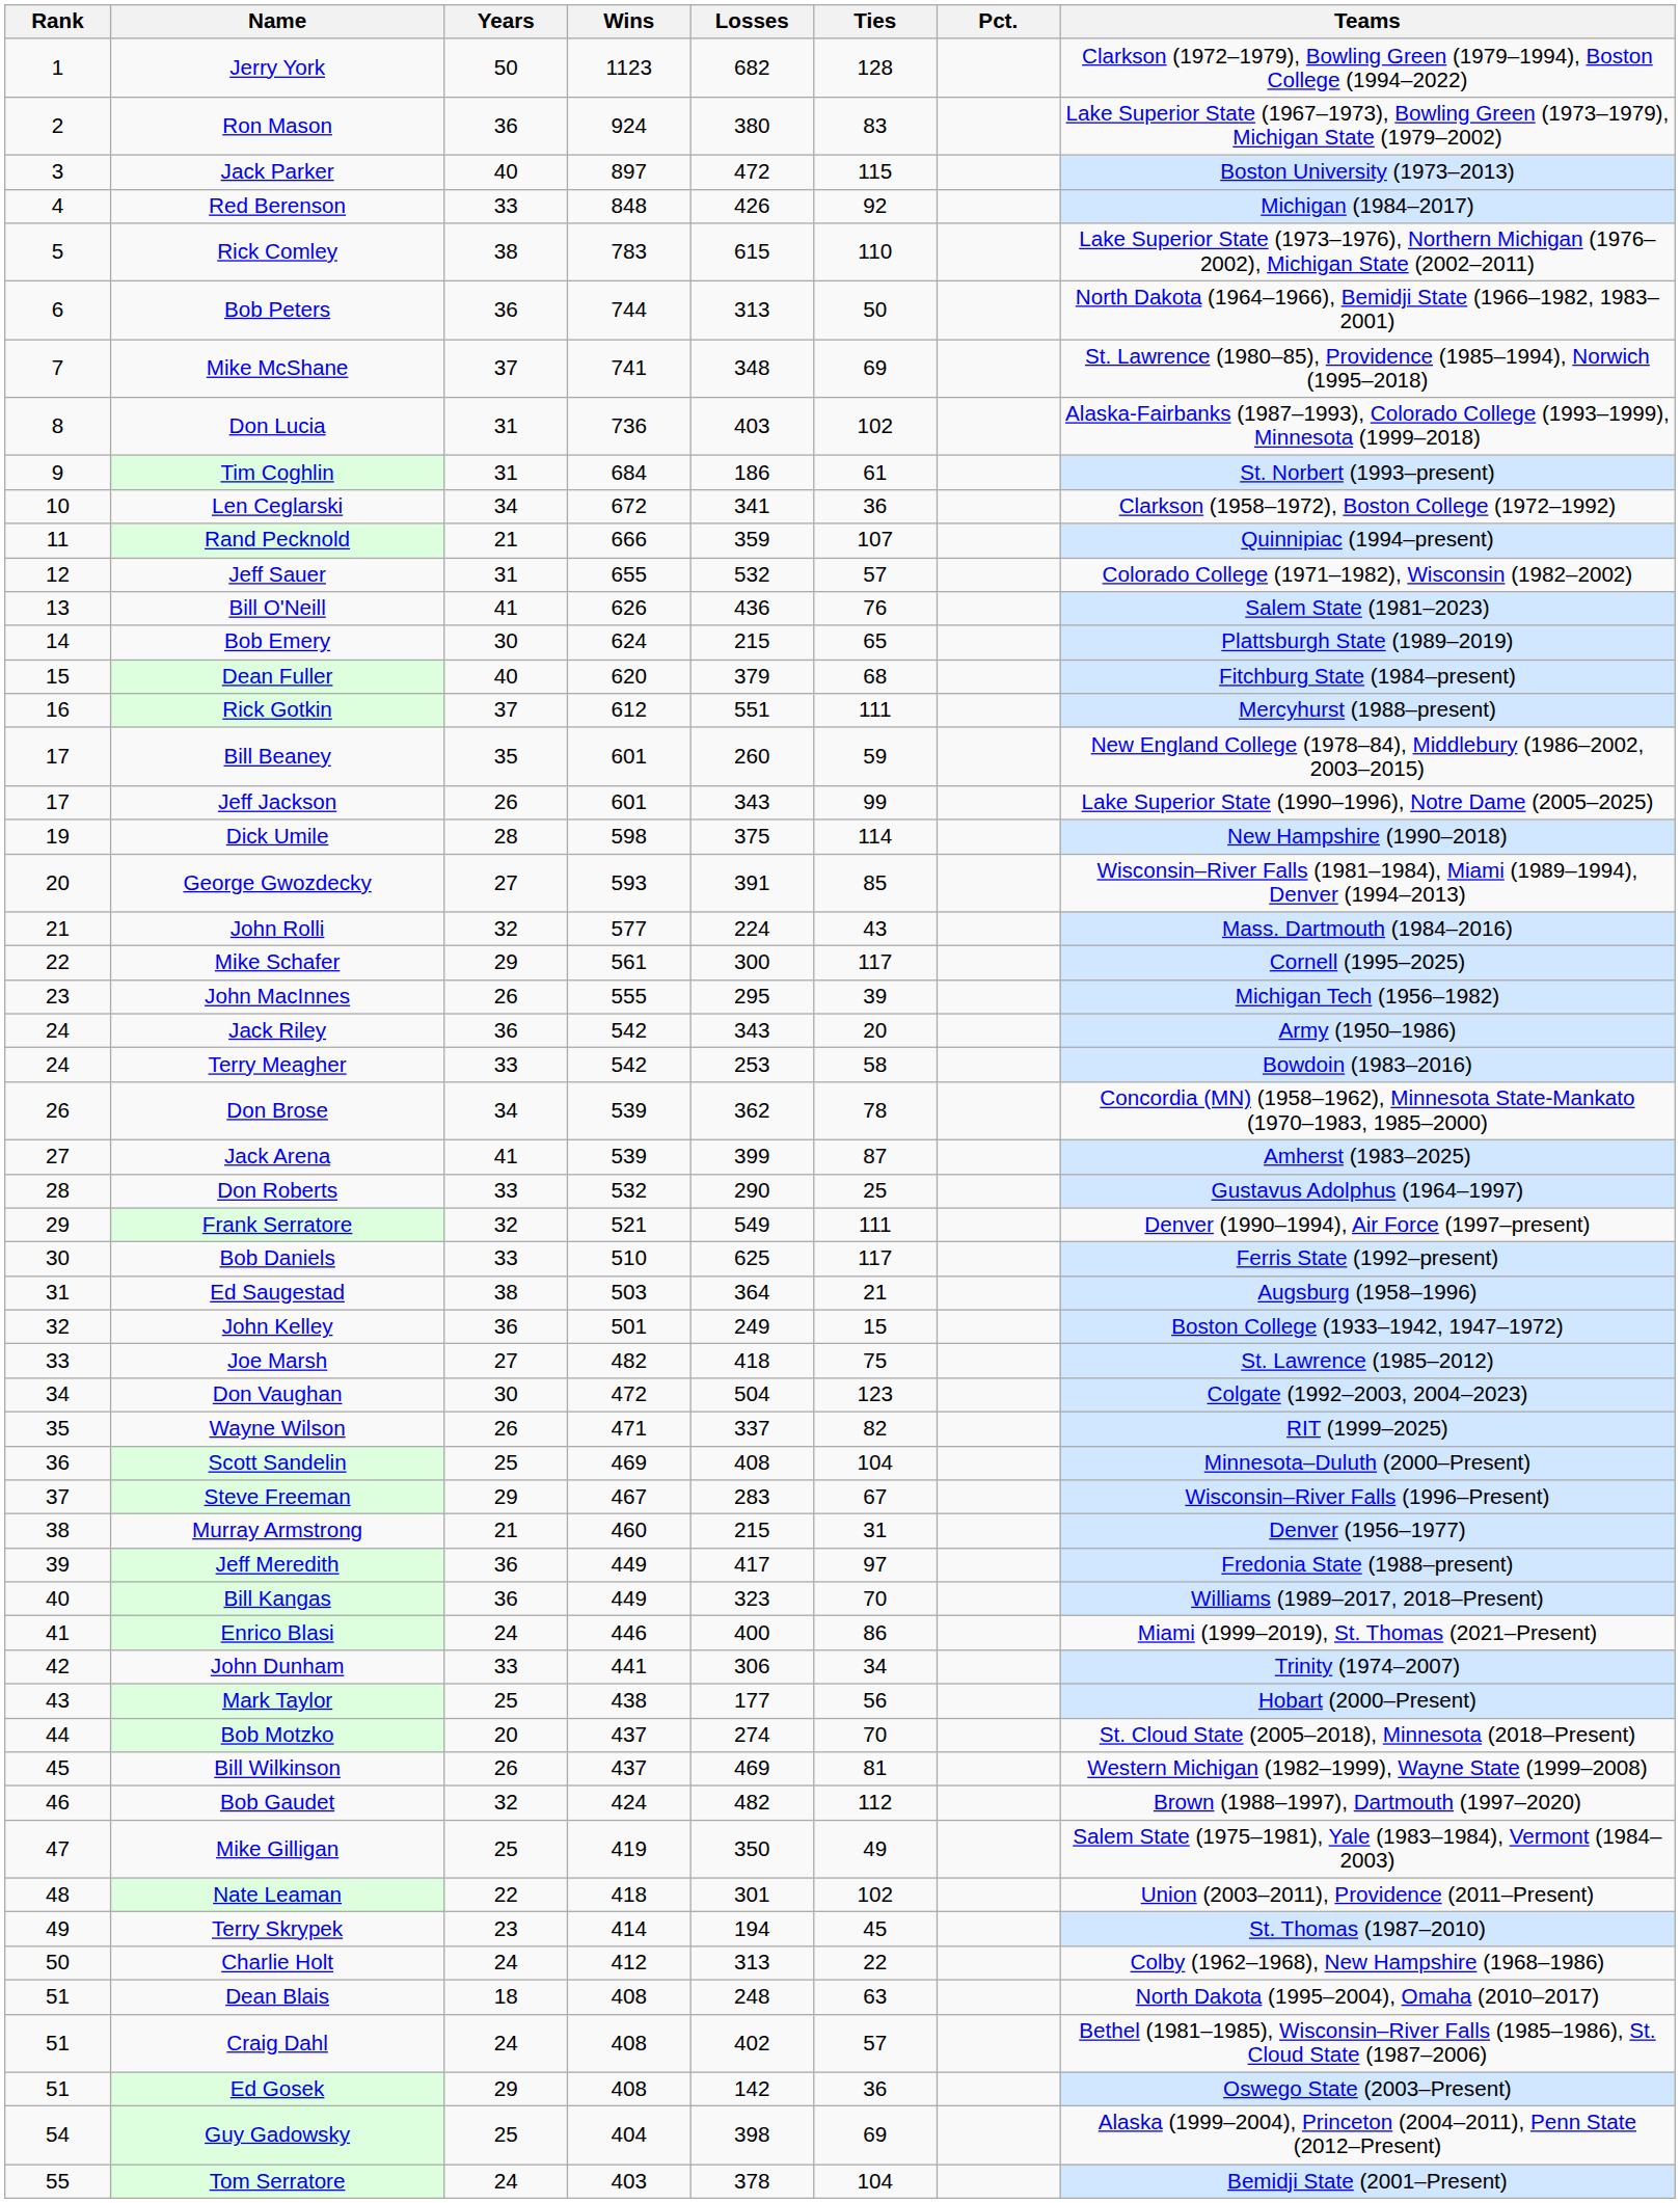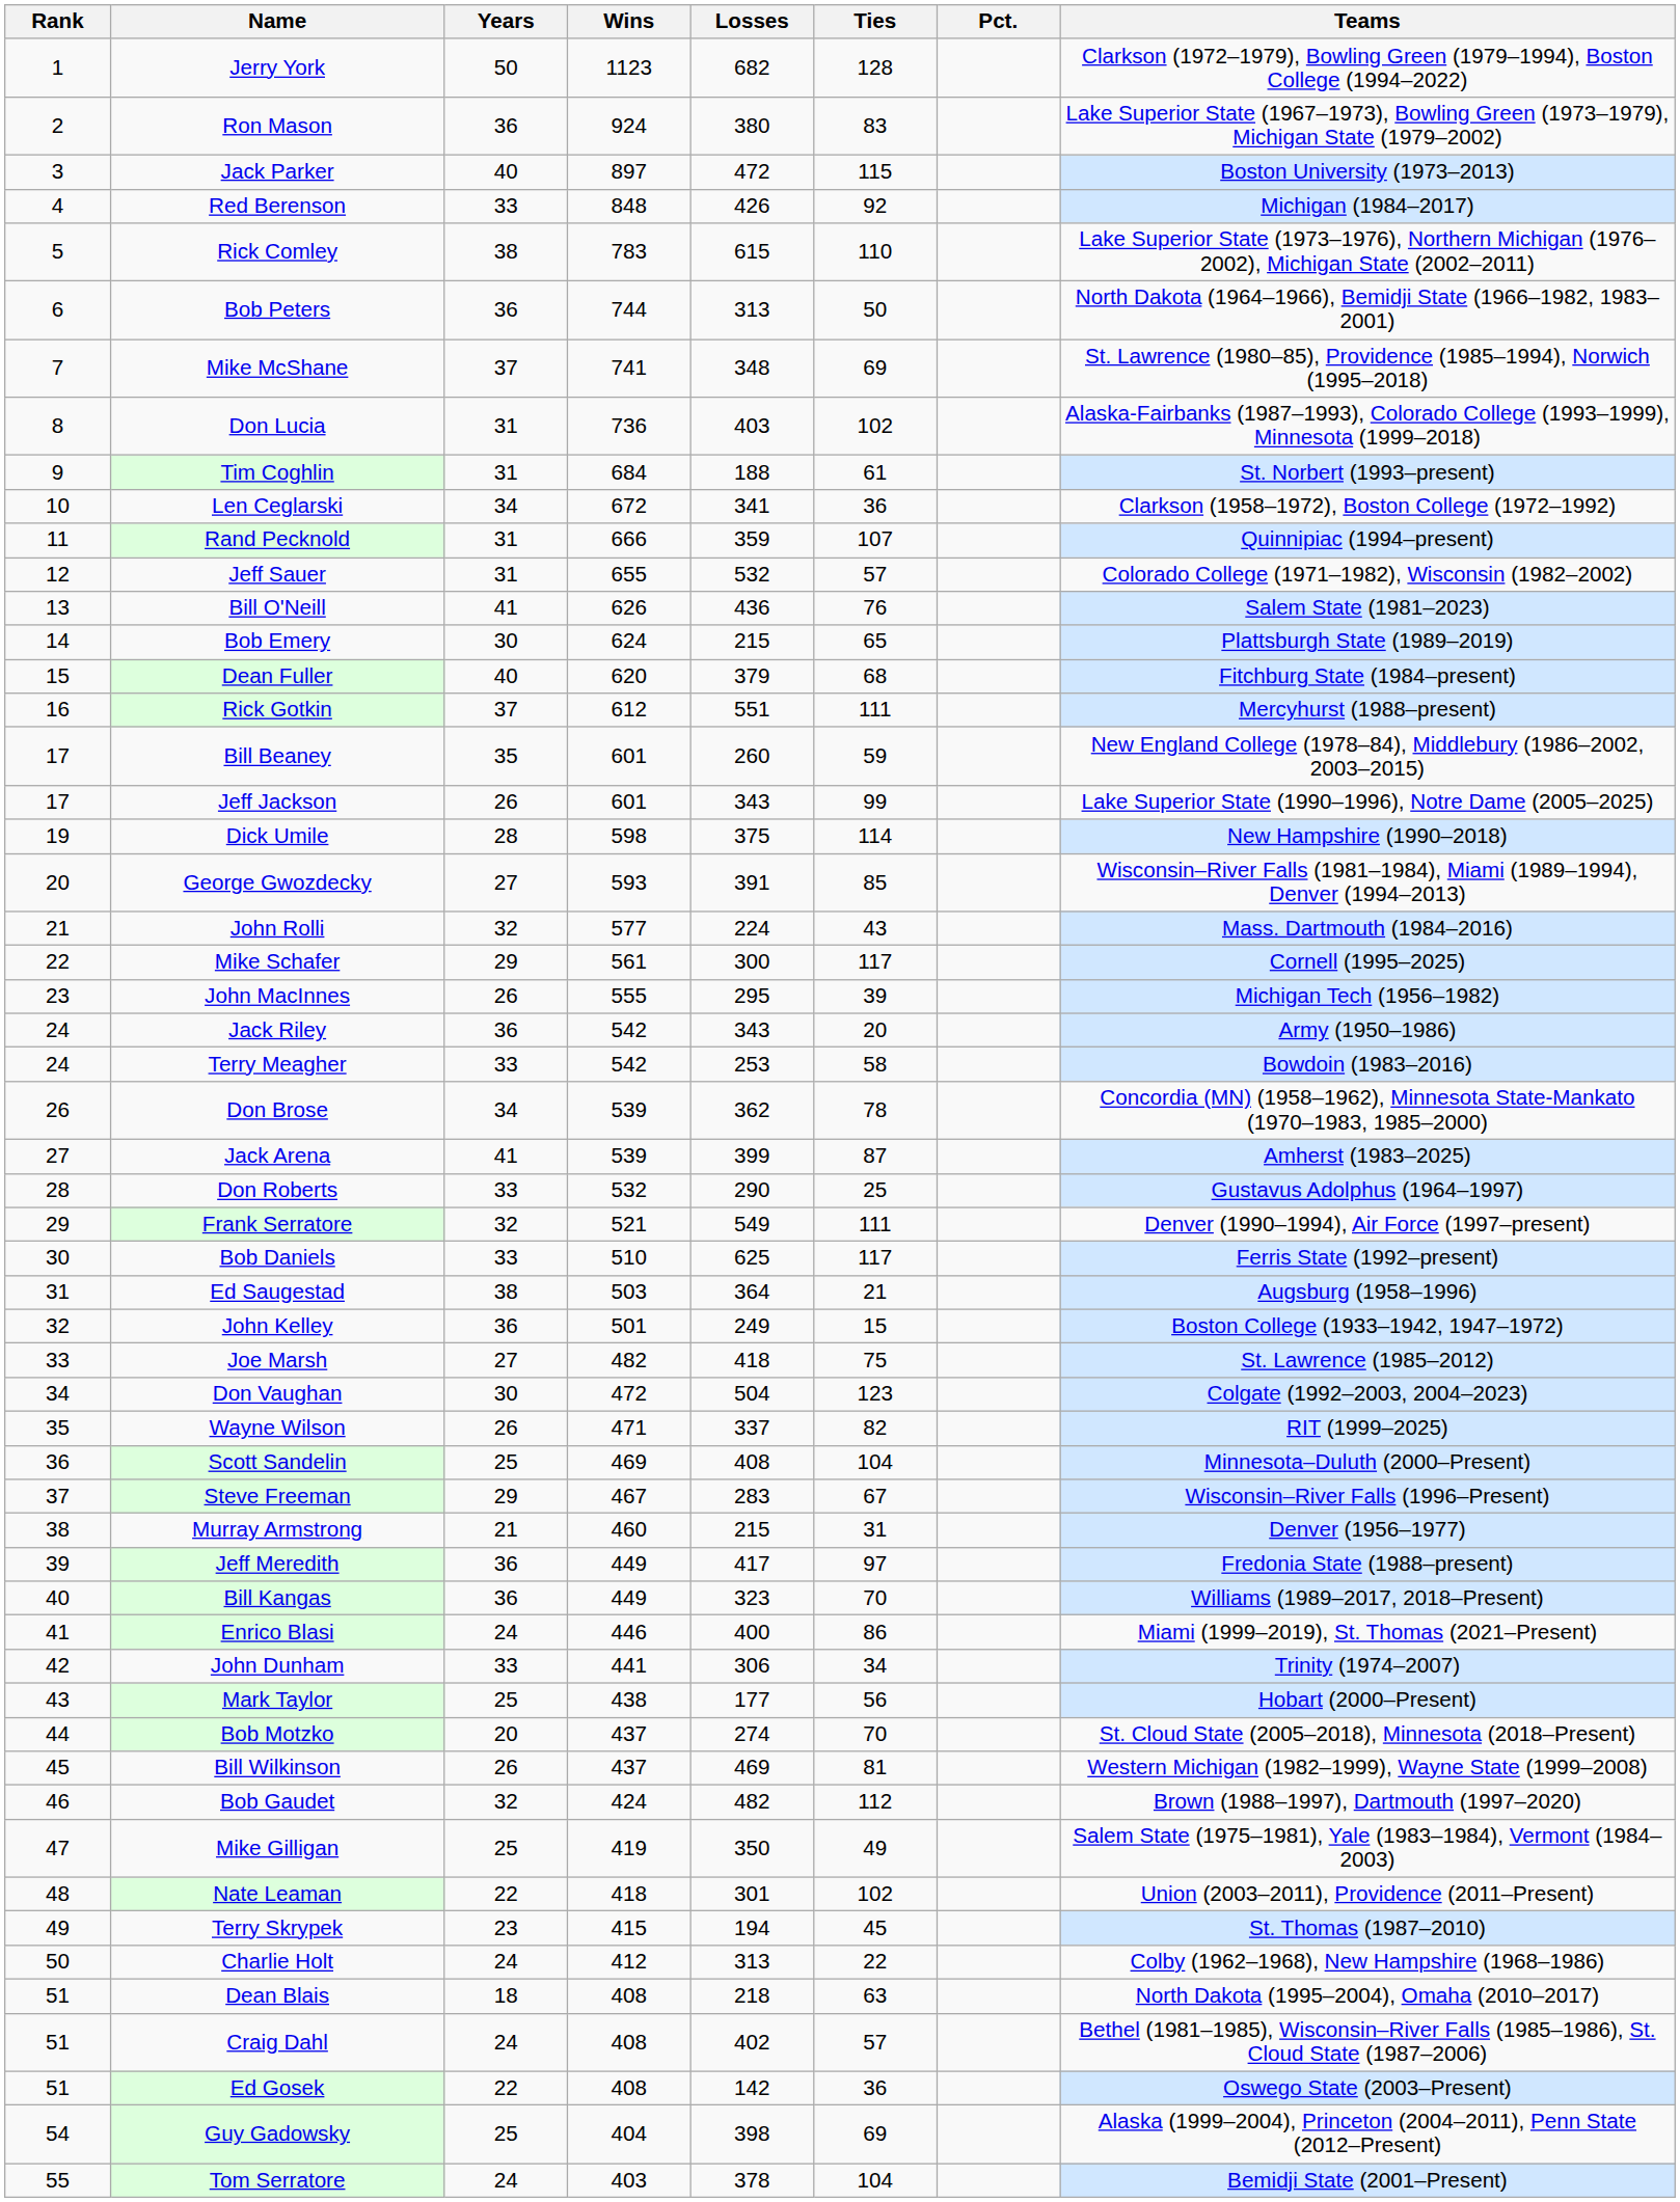Tim Coghlin | Losses: 186 -> 188
Rand Pecknold | Years: 21 -> 31
Terry Skrypek | Wins: 414 -> 415
Dean Blais | Losses: 248 -> 218
Ed Gosek | Years: 29 -> 22
